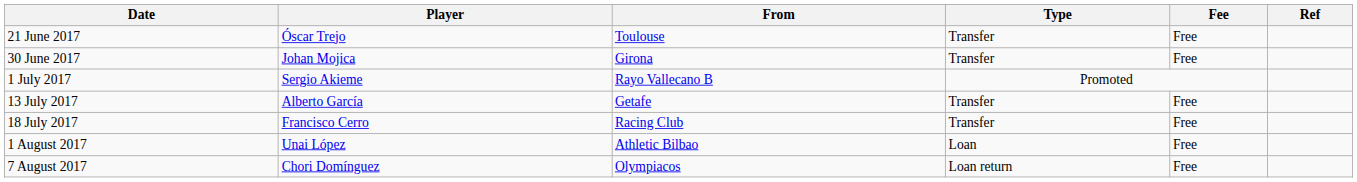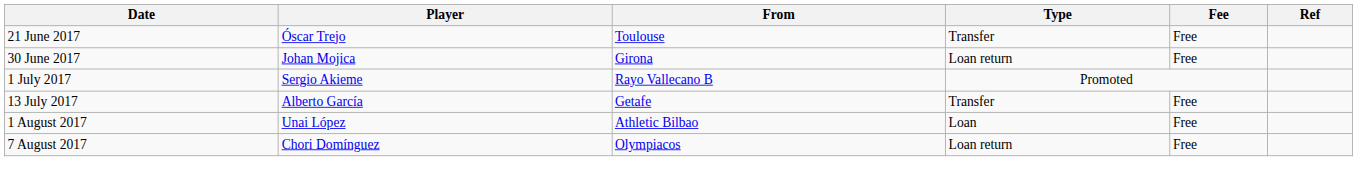30 June 2017 | Type: Transfer -> Loan return
- row: 18 July 2017 | Francisco Cerro | Racing Club | Transfer | Free
